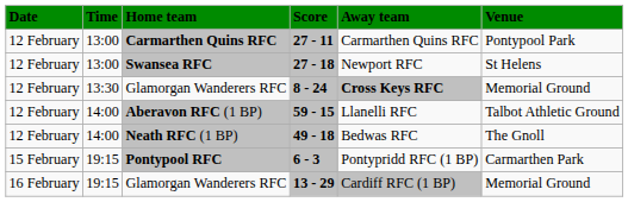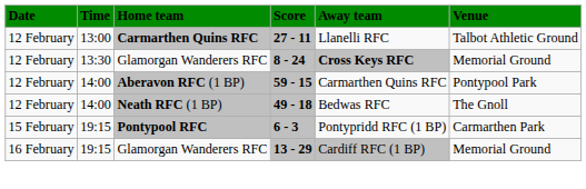27 - 11 | Away team: Carmarthen Quins RFC -> Llanelli RFC
27 - 11 | Venue: Pontypool Park -> Talbot Athletic Ground
- row: 12 February | 13:00 | Swansea RFC | 27 - 18 | Newport RFC | St Helens
59 - 15 | Away team: Llanelli RFC -> Carmarthen Quins RFC
59 - 15 | Venue: Talbot Athletic Ground -> Pontypool Park
